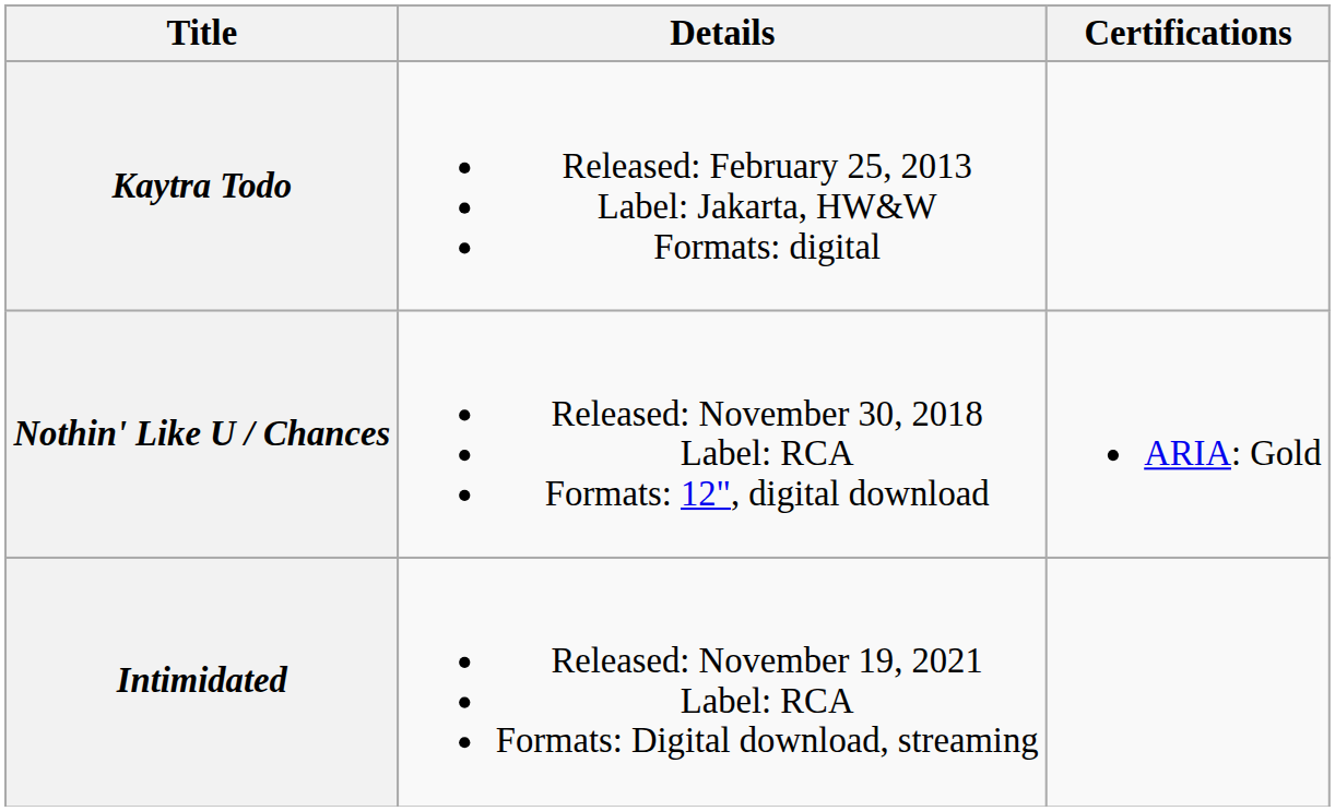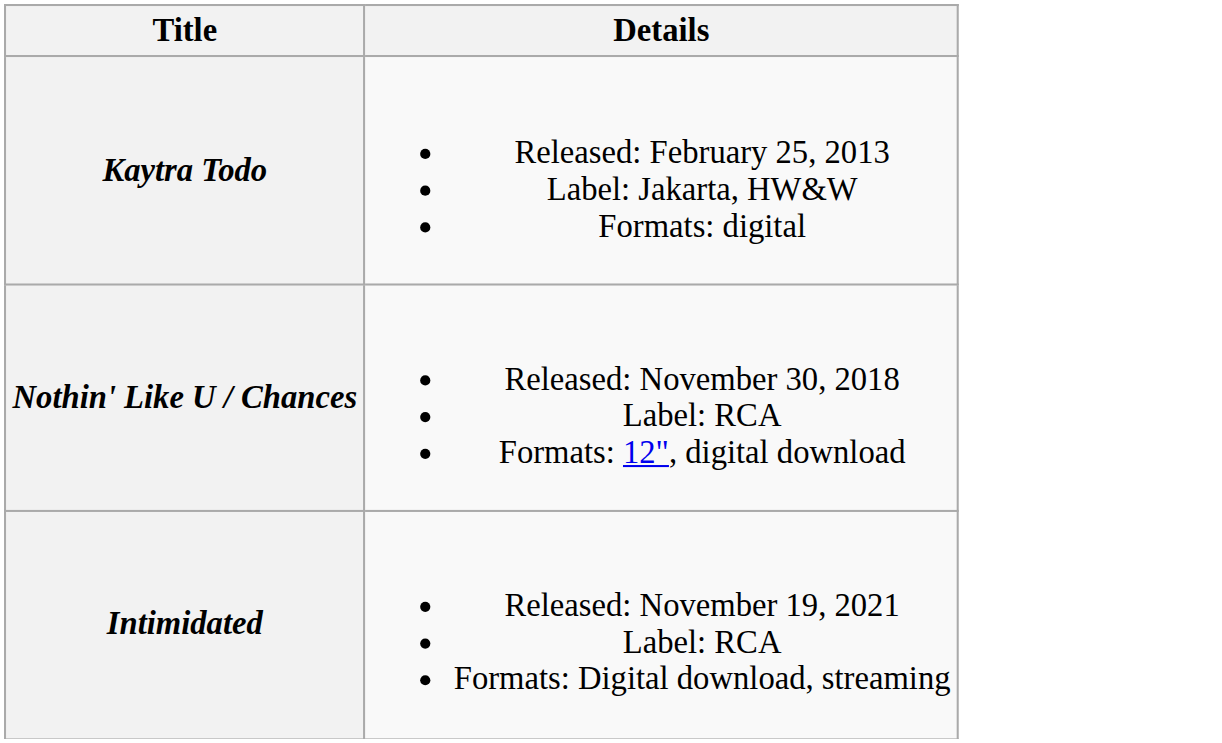- column: Certifications | ARIA: Gold
